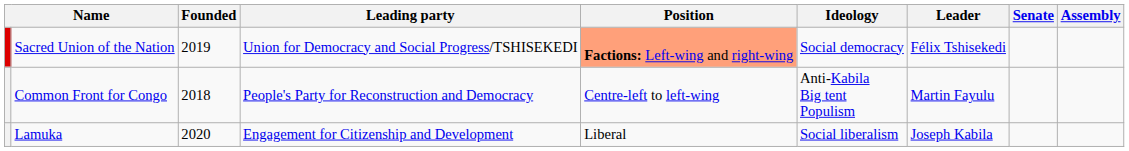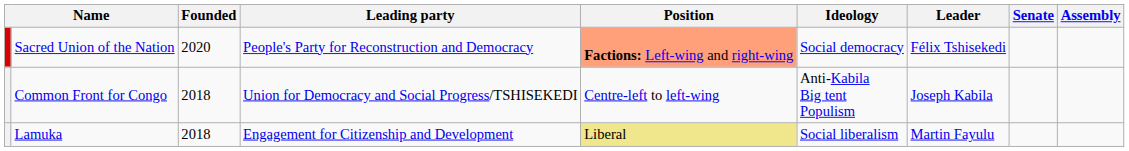Sacred Union of the Nation | Founded: 2019 -> 2020
Sacred Union of the Nation | Leading party: Union for Democracy and Social Progress/TSHISEKEDI -> People's Party for Reconstruction and Democracy
Common Front for Congo | Leading party: People's Party for Reconstruction and Democracy -> Union for Democracy and Social Progress/TSHISEKEDI
Common Front for Congo | Leader: Martin Fayulu -> Joseph Kabila
Lamuka | Founded: 2020 -> 2018
Lamuka | Position: no background -> khaki background
Lamuka | Leader: Joseph Kabila -> Martin Fayulu
